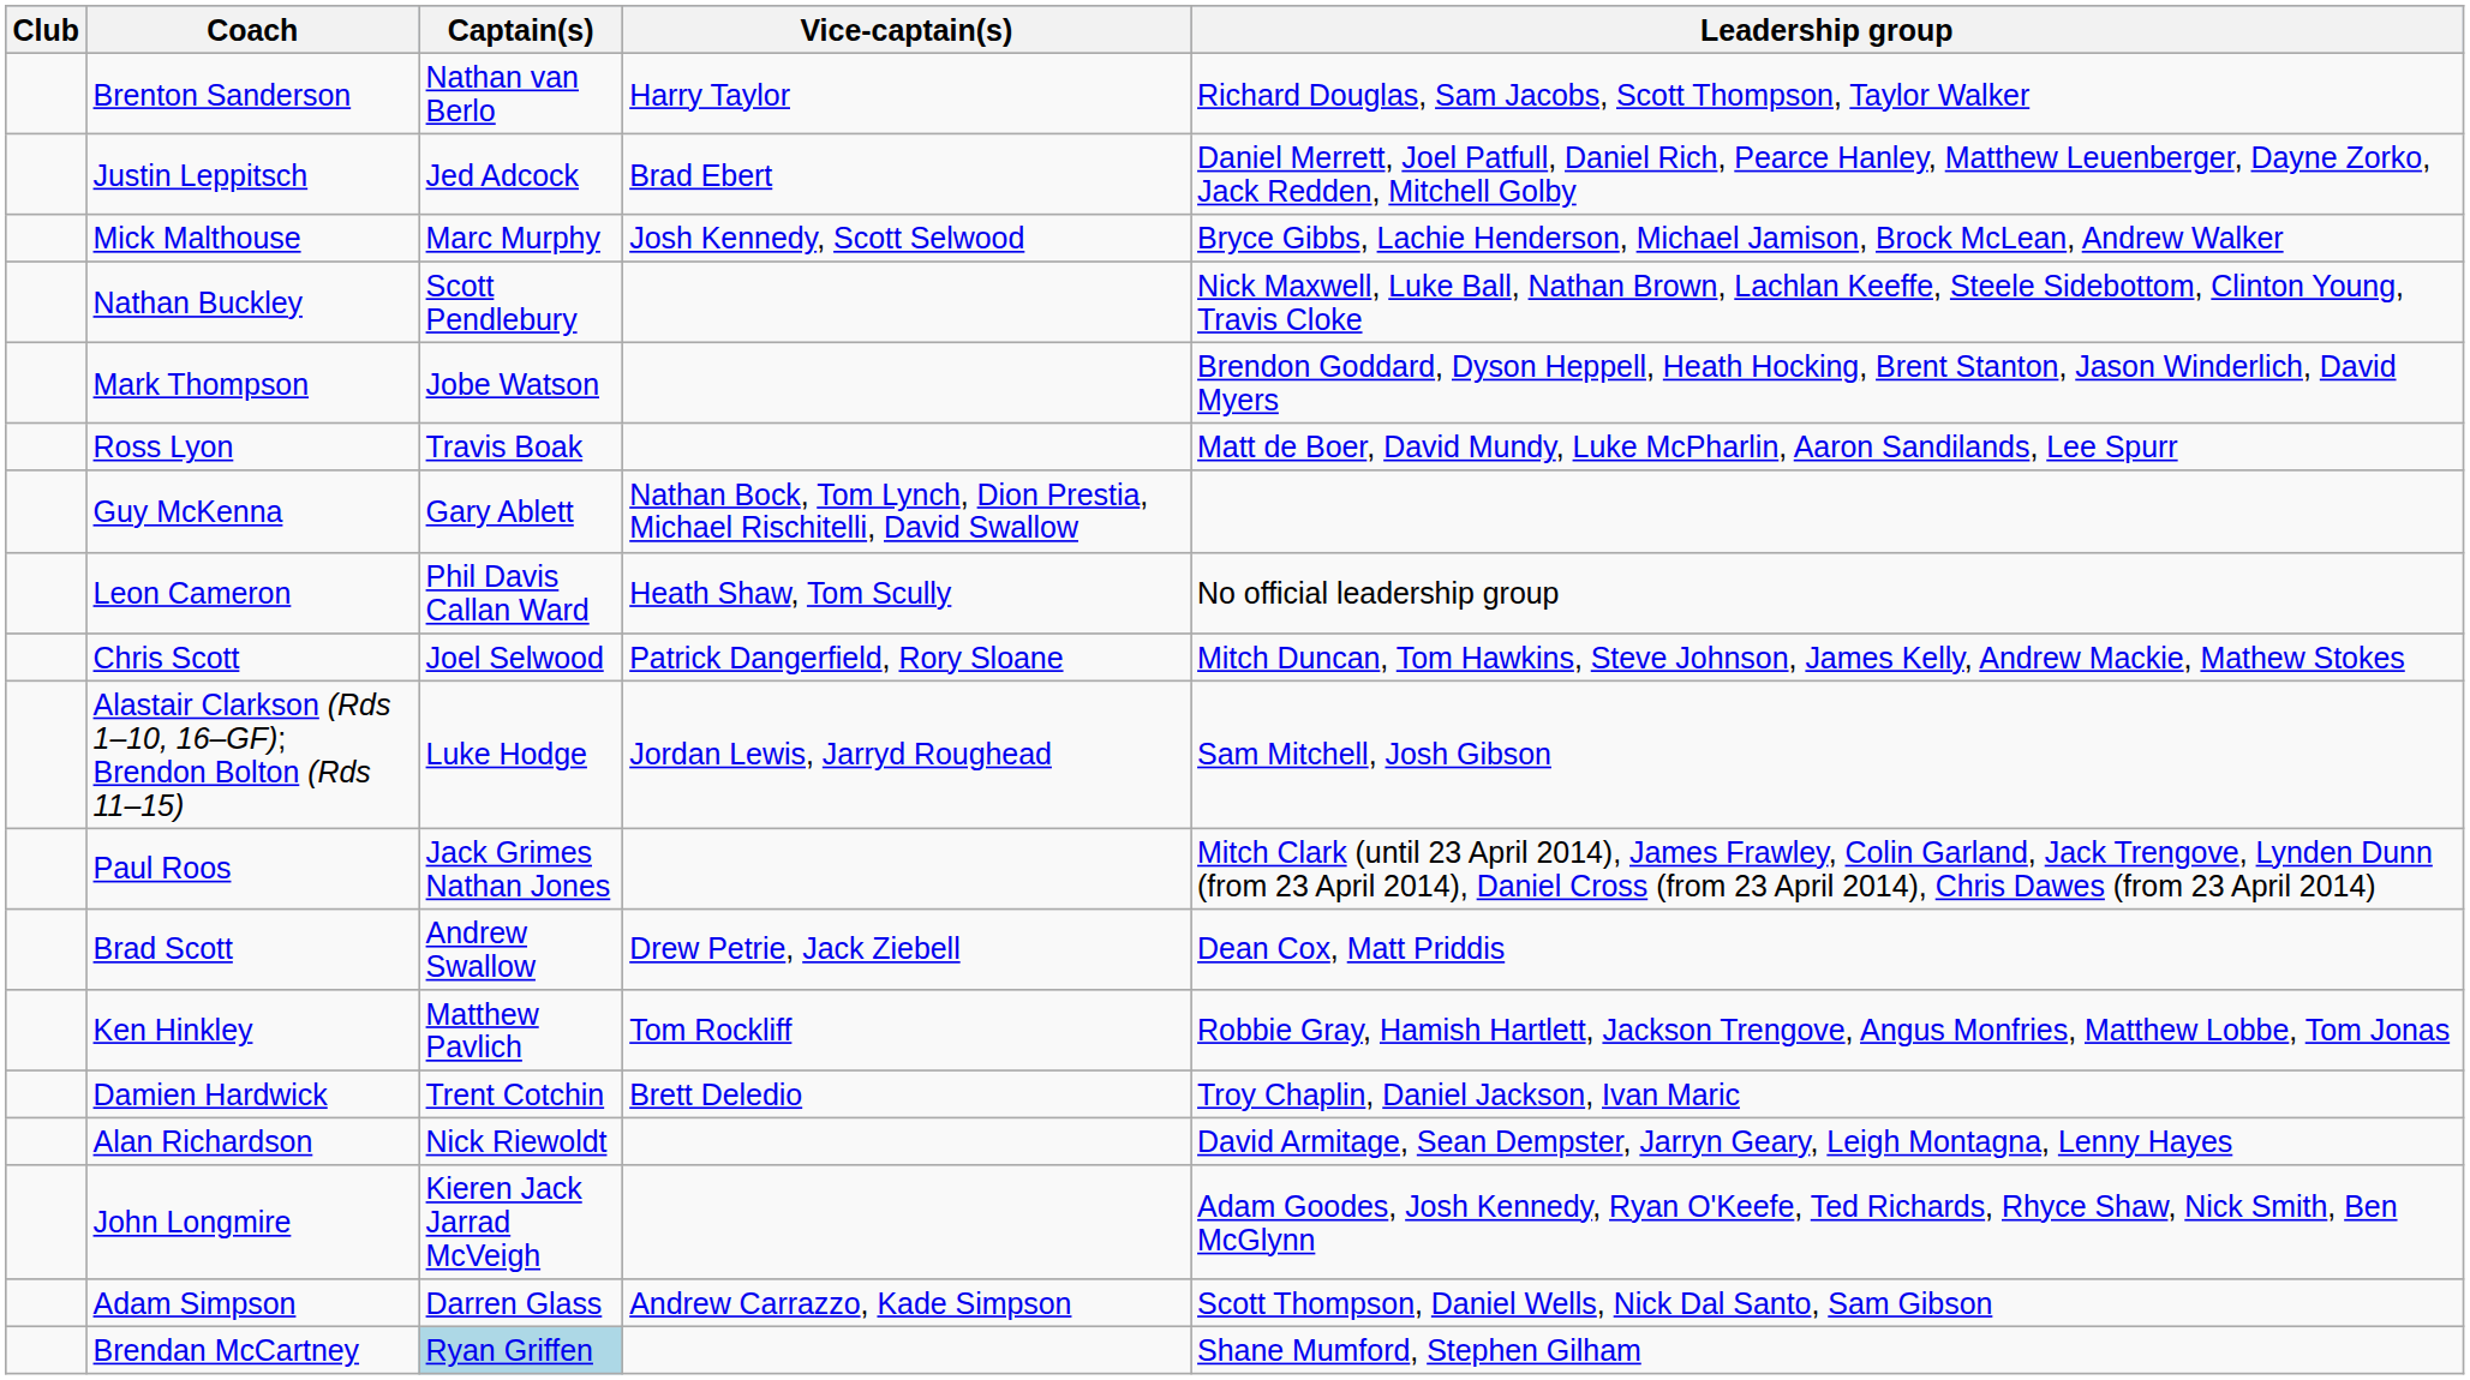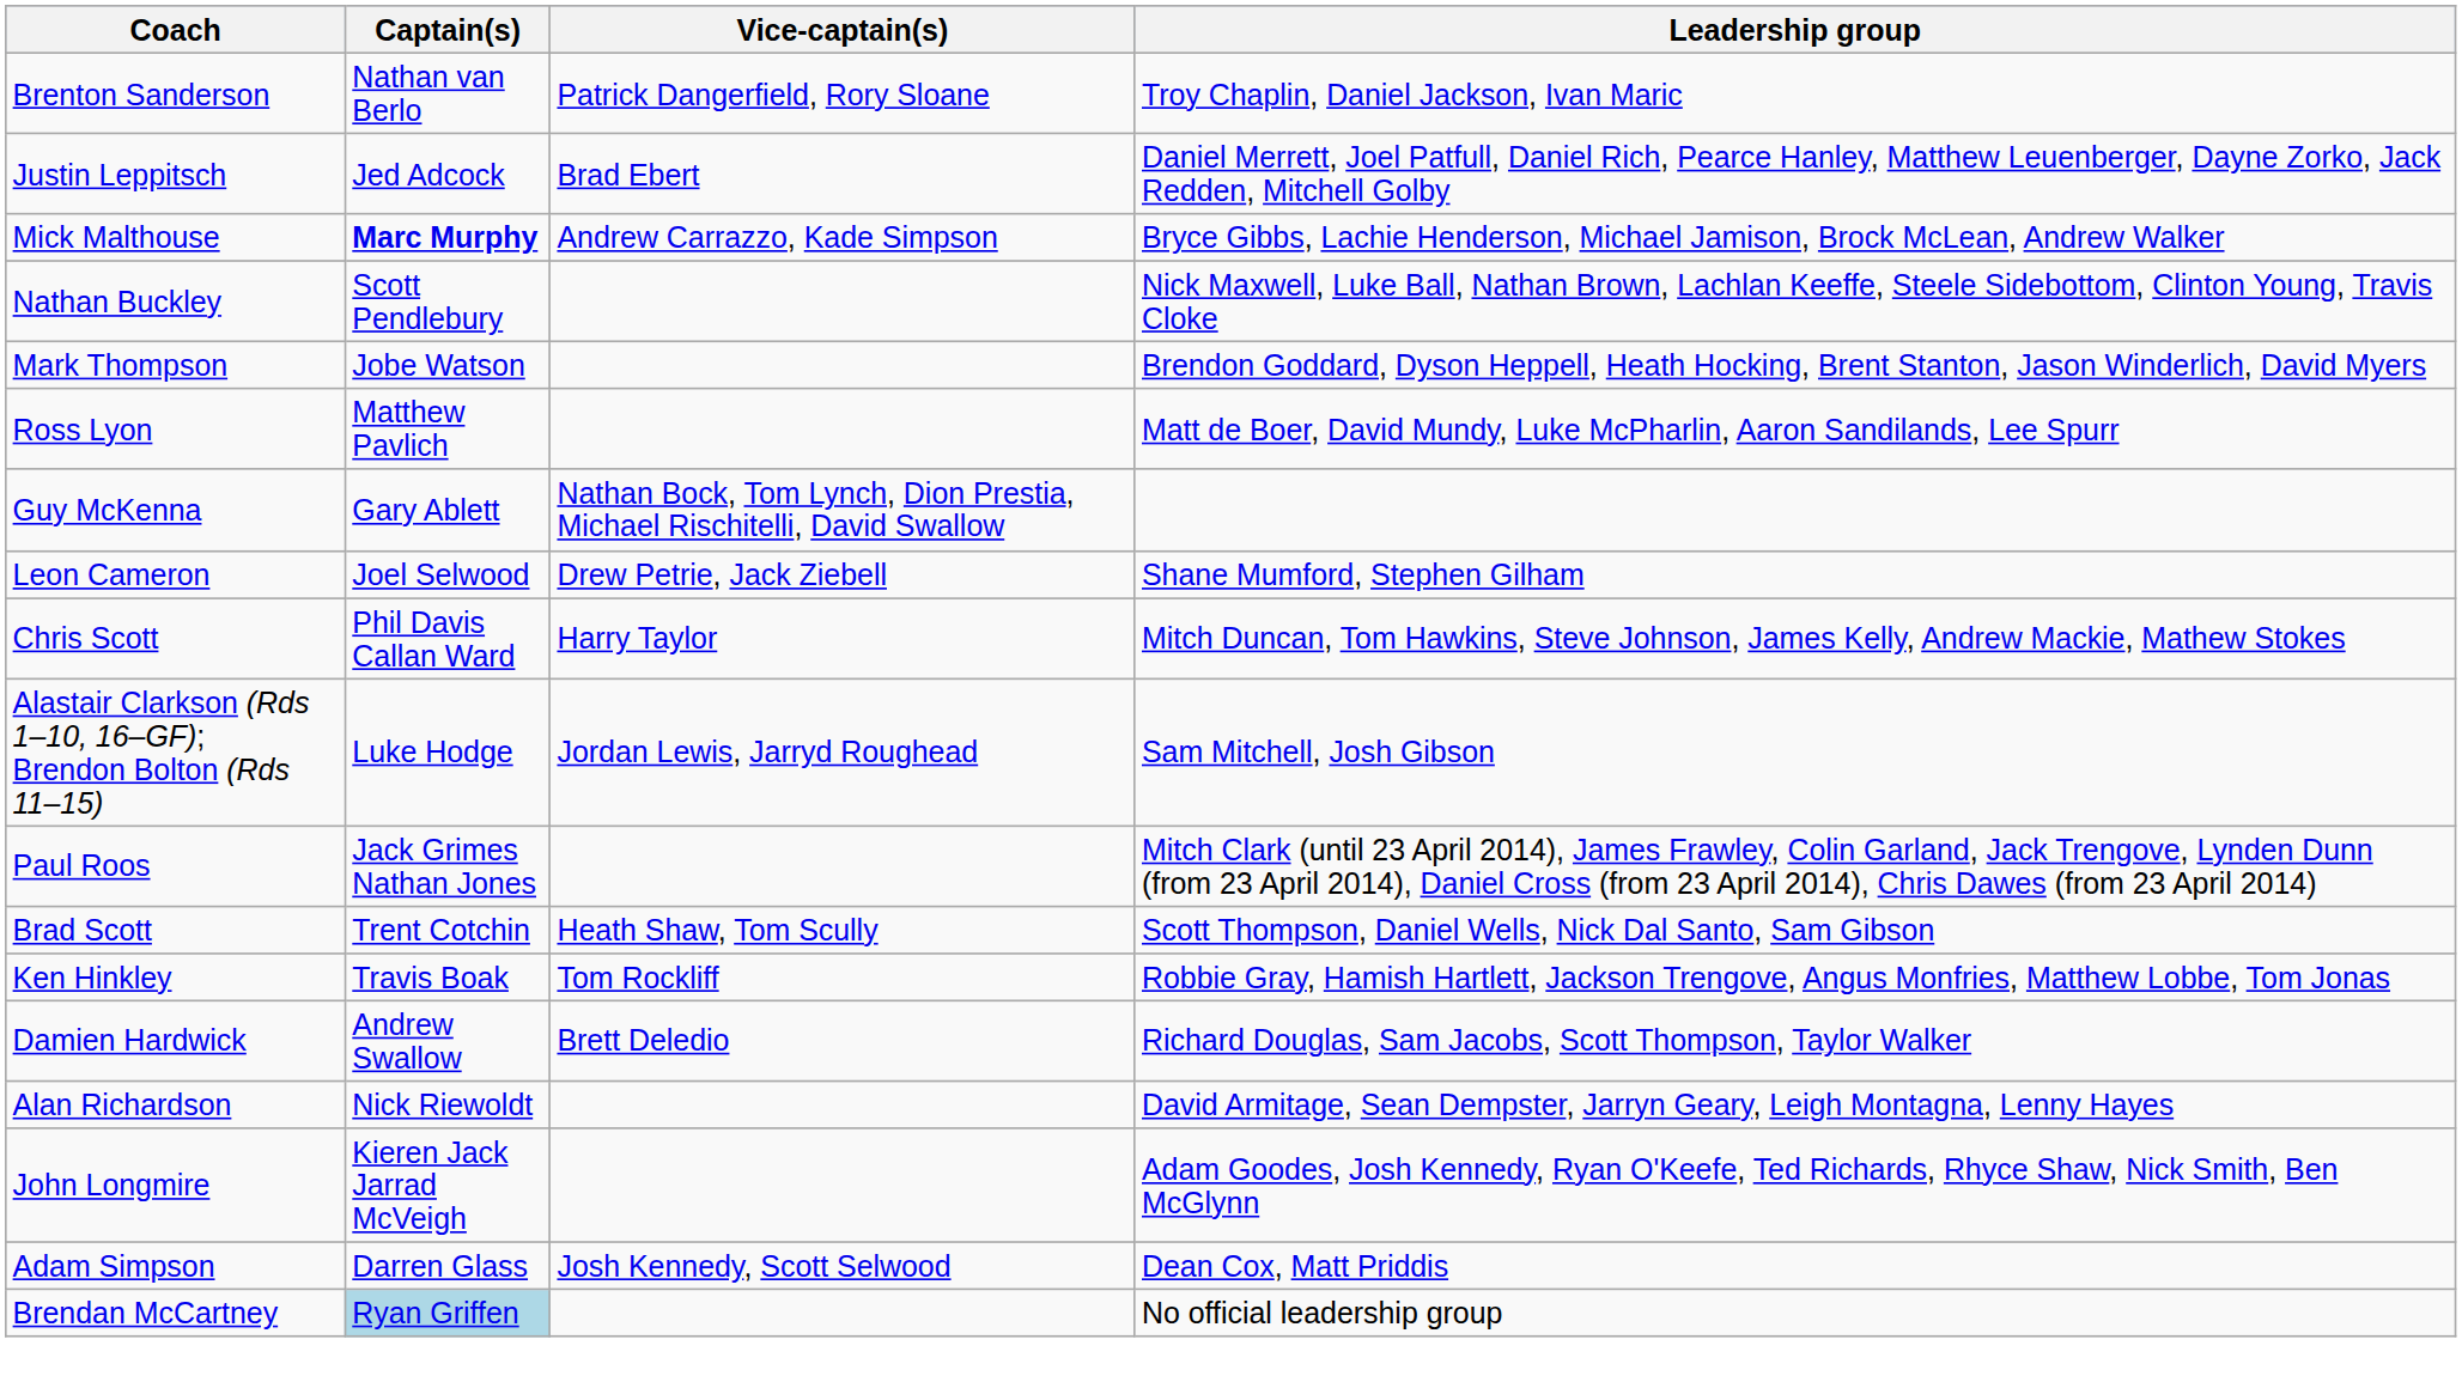- column: Club
Brenton Sanderson | Vice-captain(s): Harry Taylor -> Patrick Dangerfield, Rory Sloane
Brenton Sanderson | Leadership group: Richard Douglas, Sam Jacobs, Scott Thompson, Taylor Walker -> Troy Chaplin, Daniel Jackson, Ivan Maric
Mick Malthouse | Captain(s): normal -> bold
Mick Malthouse | Vice-captain(s): Josh Kennedy, Scott Selwood -> Andrew Carrazzo, Kade Simpson
Ross Lyon | Captain(s): Travis Boak -> Matthew Pavlich
Leon Cameron | Captain(s): Phil Davis Callan Ward -> Joel Selwood
Leon Cameron | Vice-captain(s): Heath Shaw, Tom Scully -> Drew Petrie, Jack Ziebell
Leon Cameron | Leadership group: No official leadership group -> Shane Mumford, Stephen Gilham
Chris Scott | Captain(s): Joel Selwood -> Phil Davis Callan Ward
Chris Scott | Vice-captain(s): Patrick Dangerfield, Rory Sloane -> Harry Taylor
Brad Scott | Captain(s): Andrew Swallow -> Trent Cotchin
Brad Scott | Vice-captain(s): Drew Petrie, Jack Ziebell -> Heath Shaw, Tom Scully
Brad Scott | Leadership group: Dean Cox, Matt Priddis -> Scott Thompson, Daniel Wells, Nick Dal Santo, Sam Gibson
Ken Hinkley | Captain(s): Matthew Pavlich -> Travis Boak
Damien Hardwick | Captain(s): Trent Cotchin -> Andrew Swallow
Damien Hardwick | Leadership group: Troy Chaplin, Daniel Jackson, Ivan Maric -> Richard Douglas, Sam Jacobs, Scott Thompson, Taylor Walker
Adam Simpson | Vice-captain(s): Andrew Carrazzo, Kade Simpson -> Josh Kennedy, Scott Selwood
Adam Simpson | Leadership group: Scott Thompson, Daniel Wells, Nick Dal Santo, Sam Gibson -> Dean Cox, Matt Priddis
Brendan McCartney | Leadership group: Shane Mumford, Stephen Gilham -> No official leadership group
